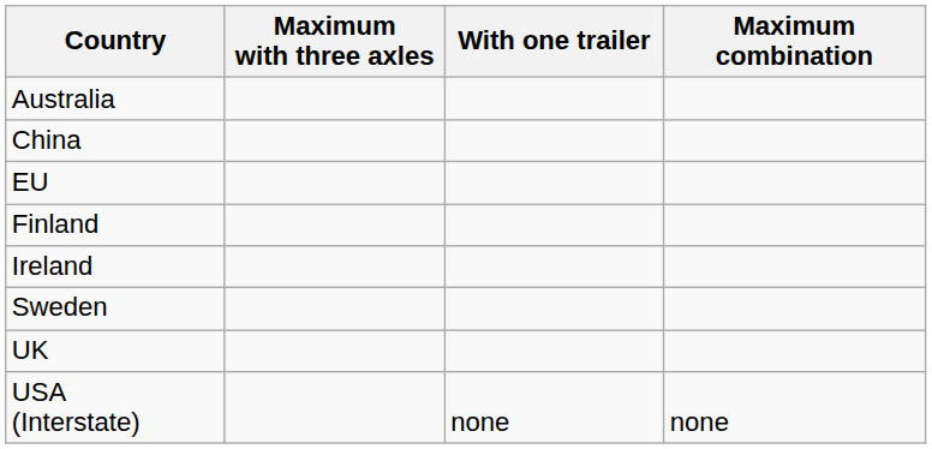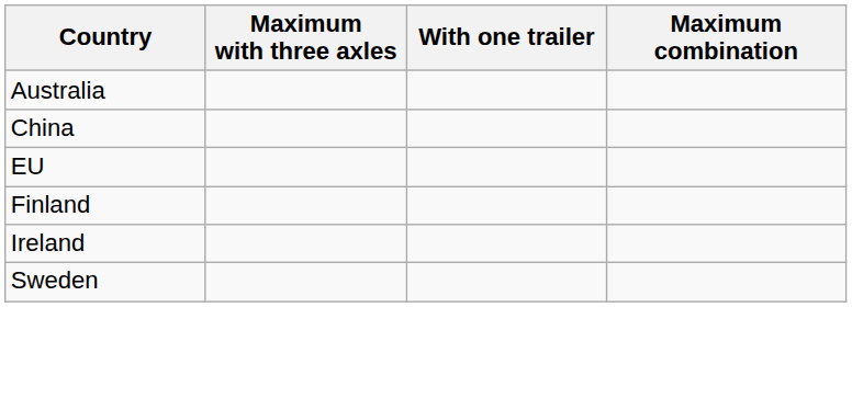- row: UK
- row: USA (Interstate) | none | none
